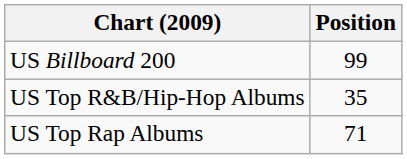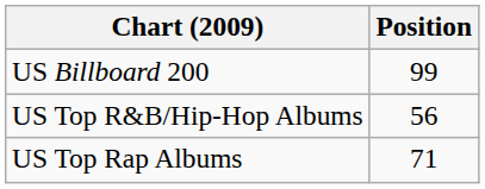US Top R&B/Hip-Hop Albums | Position: 35 -> 56
